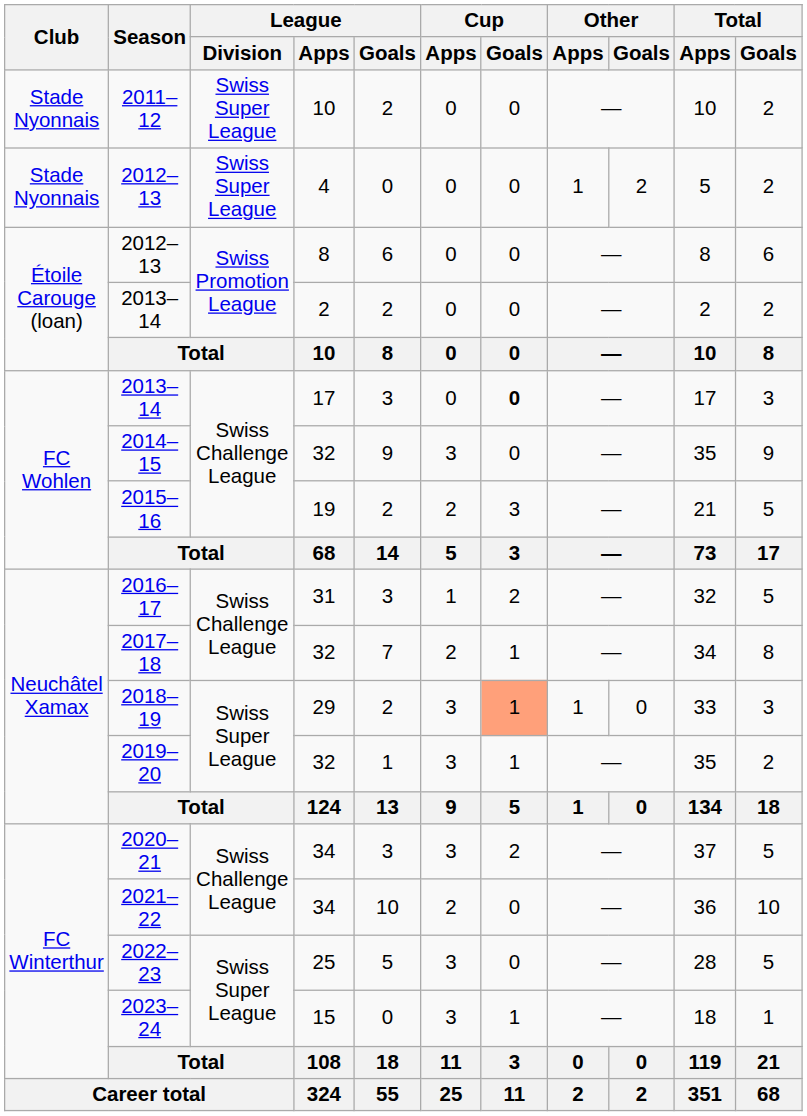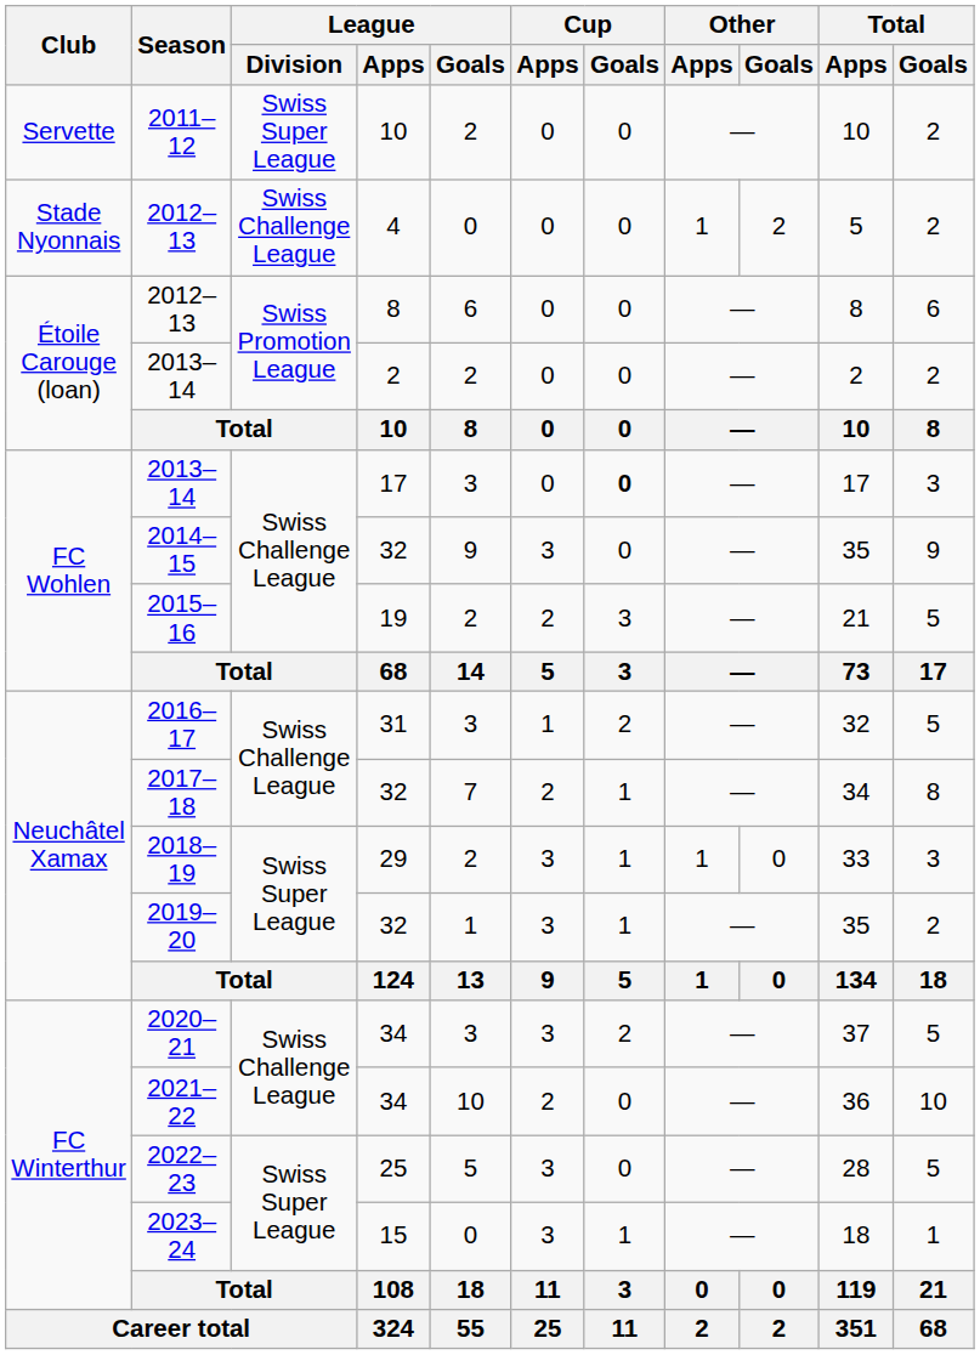2011–12 | Club: Stade Nyonnais -> Servette
2012–13 / 4 | League / Division: Swiss Super League -> Swiss Challenge League
2018–19 | Cup / Goals: lightsalmon background -> no background
